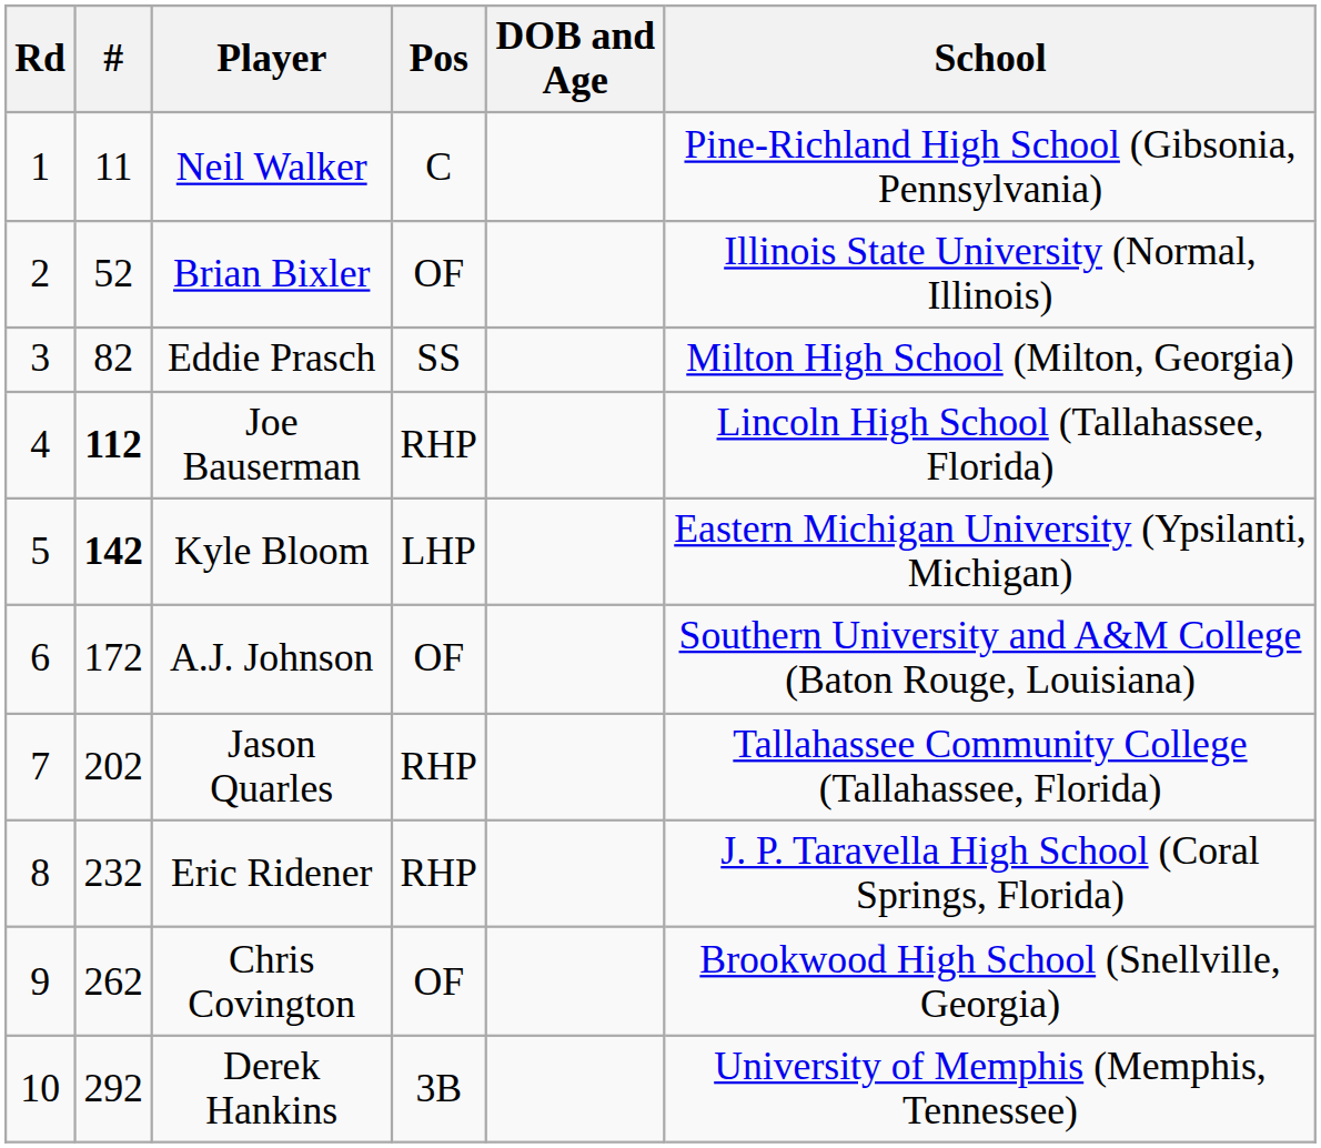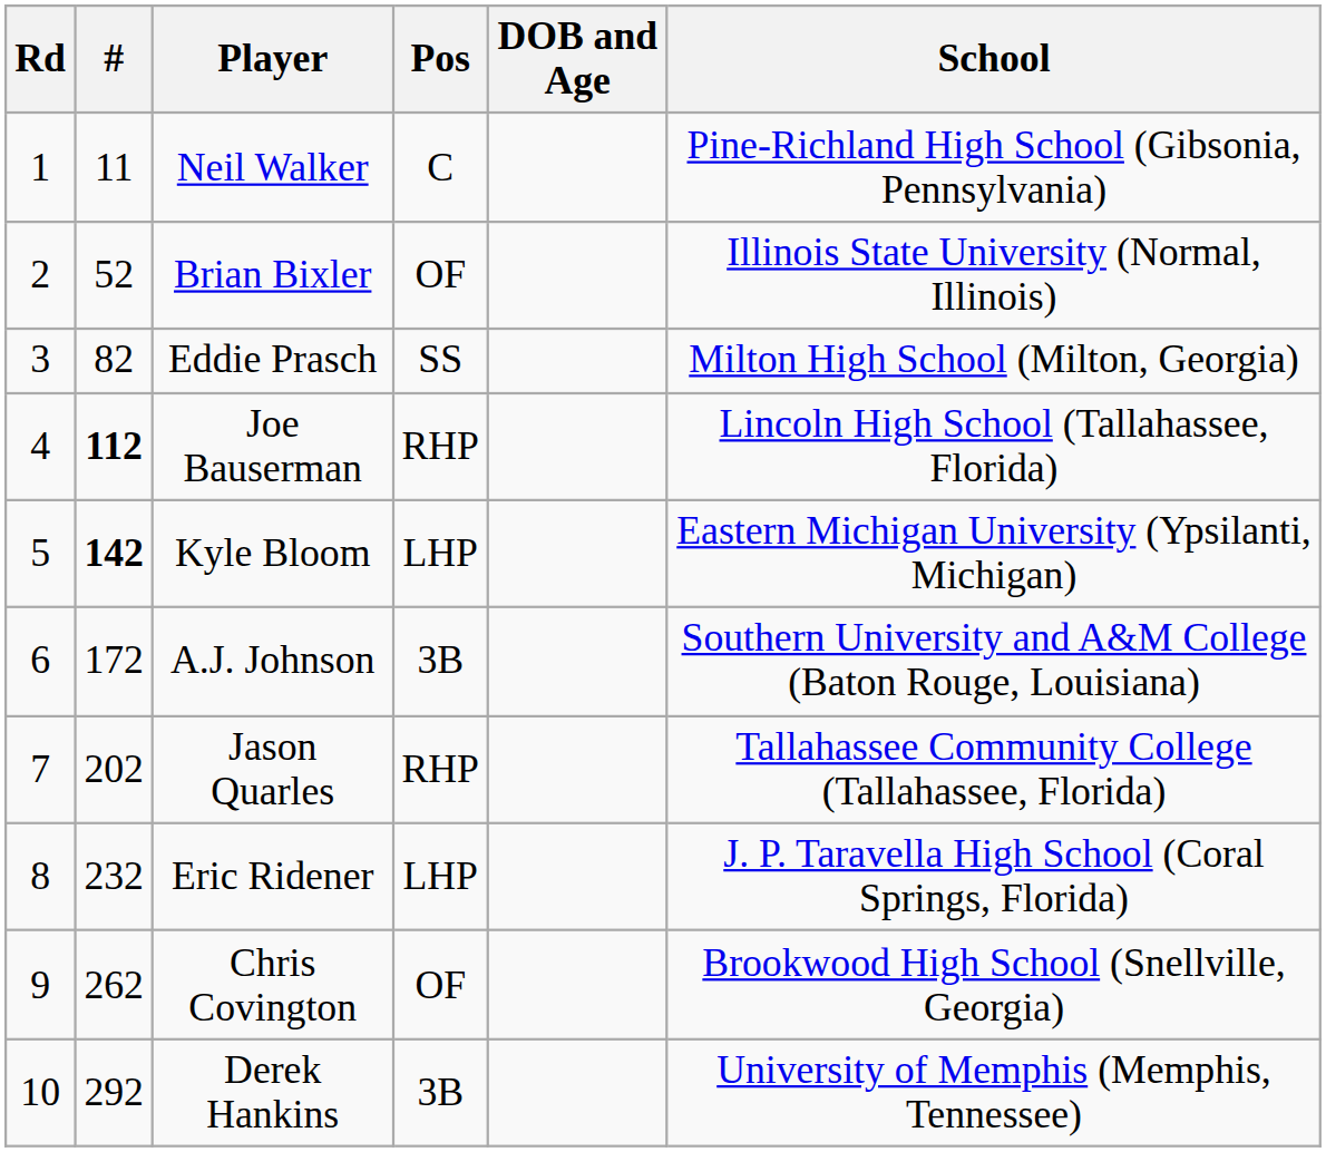A.J. Johnson | Pos: OF -> 3B
Eric Ridener | Pos: RHP -> LHP
